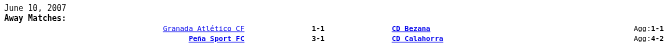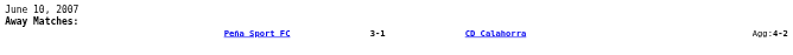- row: Granada Atlético CF | 1-1 | CD Bezana | Agg:1-1
